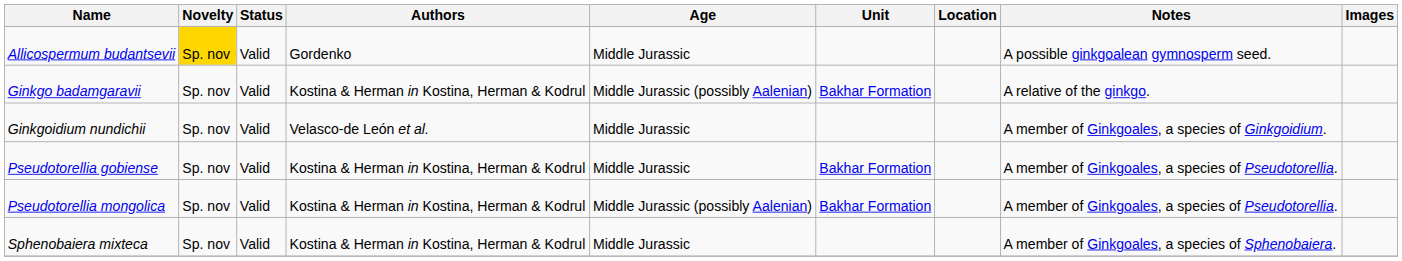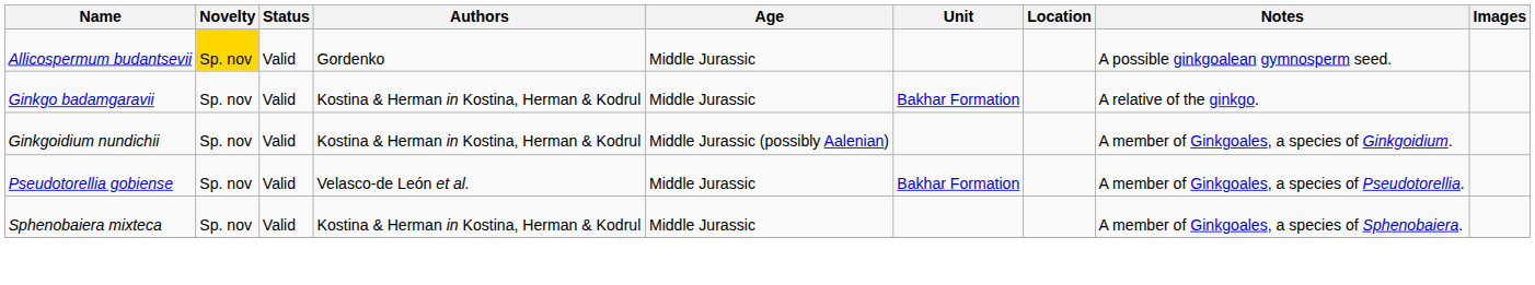Ginkgo badamgaravii | Age: Middle Jurassic (possibly Aalenian) -> Middle Jurassic
Ginkgoidium nundichii | Authors: Velasco-de León et al. -> Kostina & Herman in Kostina, Herman & Kodrul
Ginkgoidium nundichii | Age: Middle Jurassic -> Middle Jurassic (possibly Aalenian)
Pseudotorellia gobiense | Authors: Kostina & Herman in Kostina, Herman & Kodrul -> Velasco-de León et al.
- row: Pseudotorellia mongolica | Sp. nov | Valid | Kostina & Herman in Kostina, Herman & Kodrul | Middle Jurassic (possibly Aalenian) | Bakhar Formation | A member of Ginkgoales, a species of Pseudotorellia.
